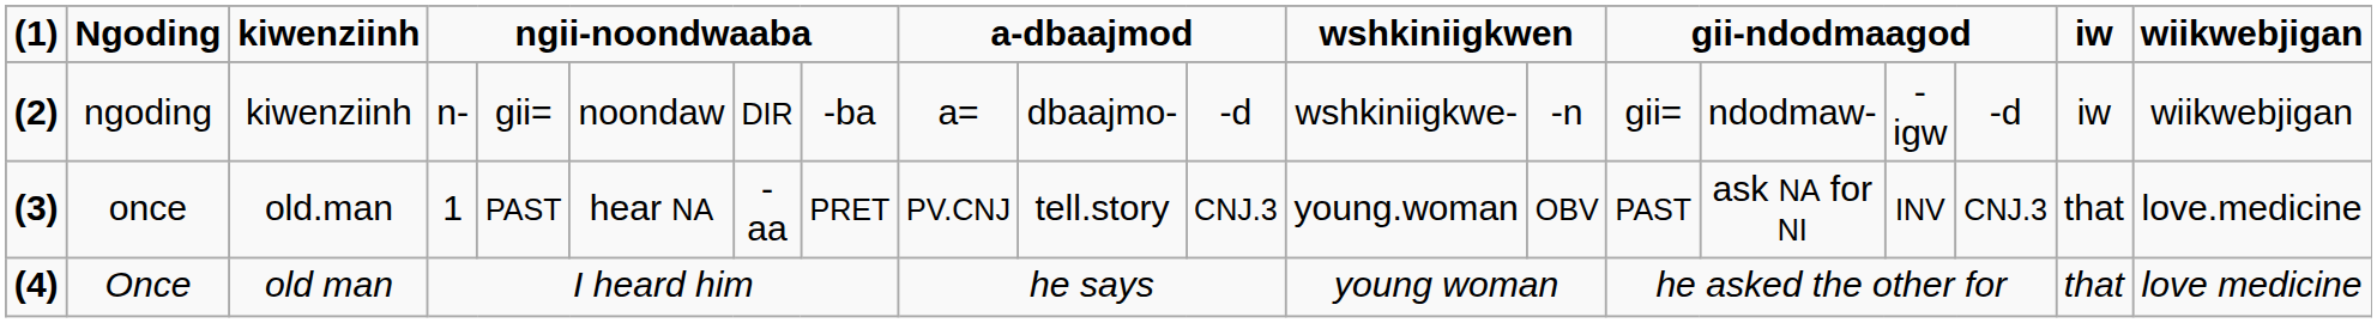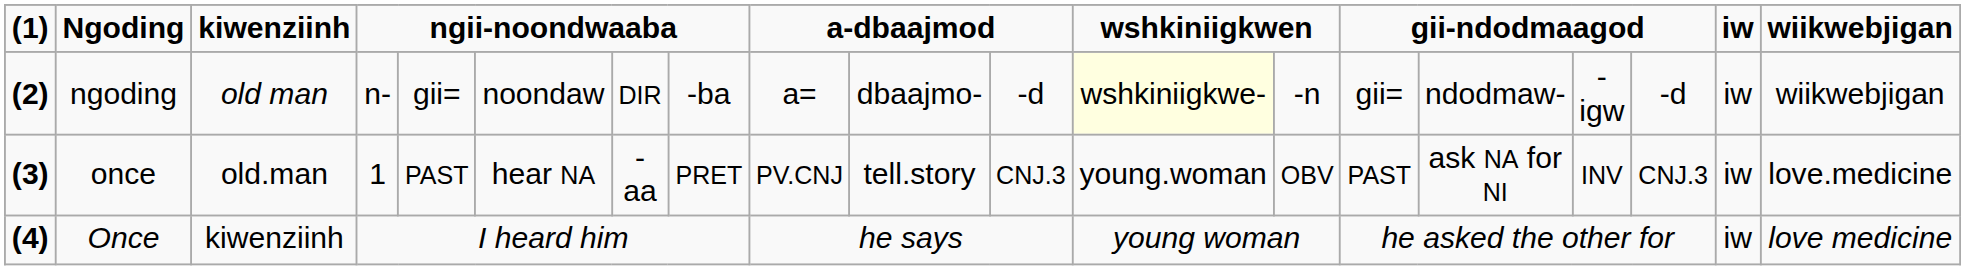ngoding | kiwenziinh: kiwenziinh -> old man
ngoding | column 12: no background -> lightyellow background
once | iw: that -> iw
Once | kiwenziinh: old man -> kiwenziinh
Once | iw: that -> iw
